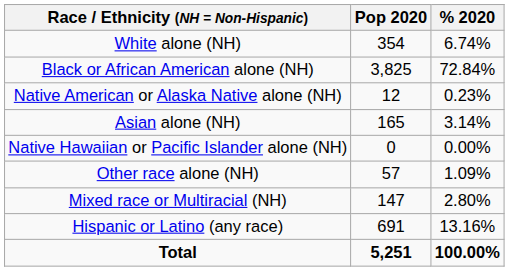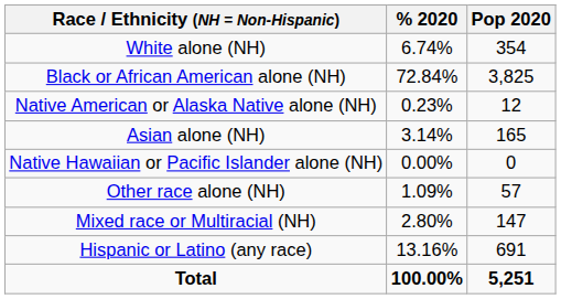columns swapped: Pop 2020 <-> % 2020
